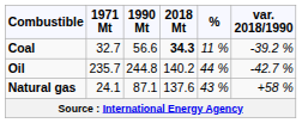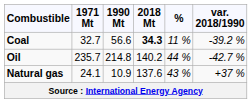Oil | 1990 Mt: 244.8 -> 214.8
Natural gas | 1990 Mt: 87.1 -> 10.9
Natural gas | var. 2018/1990: +58 % -> +37 %
